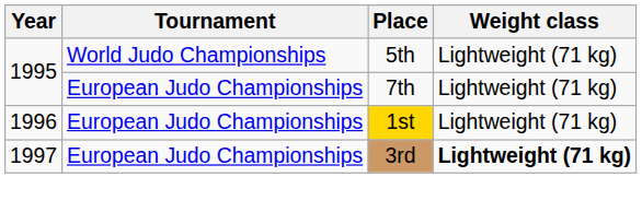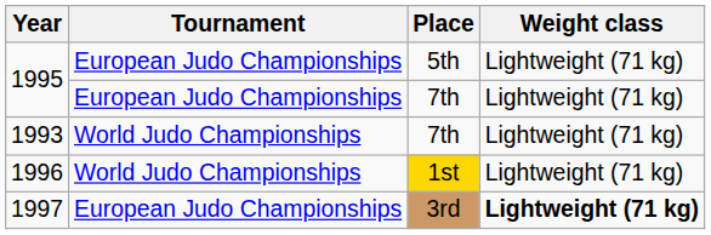1995 / 5th | Tournament: World Judo Championships -> European Judo Championships
+ row: 1993 | World Judo Championships | 7th | Lightweight (71 kg)
1996 | Tournament: European Judo Championships -> World Judo Championships
